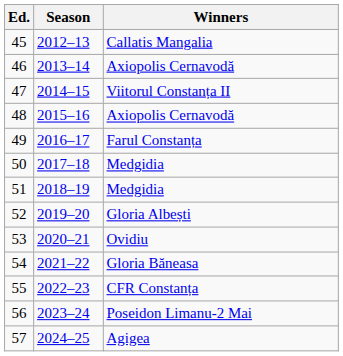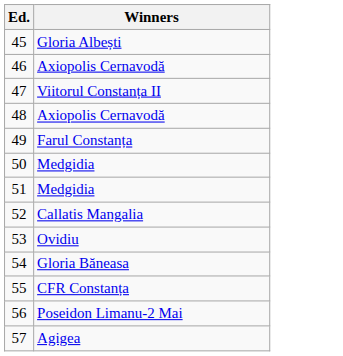- column: Season | 2012–13 | 2013–14 | 2014–15 | 2015–16 | 2016–17 | 2017–18 | 2018–19 | 2019–20 | 2020–21 | 2021–22 | 2022–23 | 2023–24 | 2024–25
45 | Winners: Callatis Mangalia -> Gloria Albești
52 | Winners: Gloria Albești -> Callatis Mangalia
